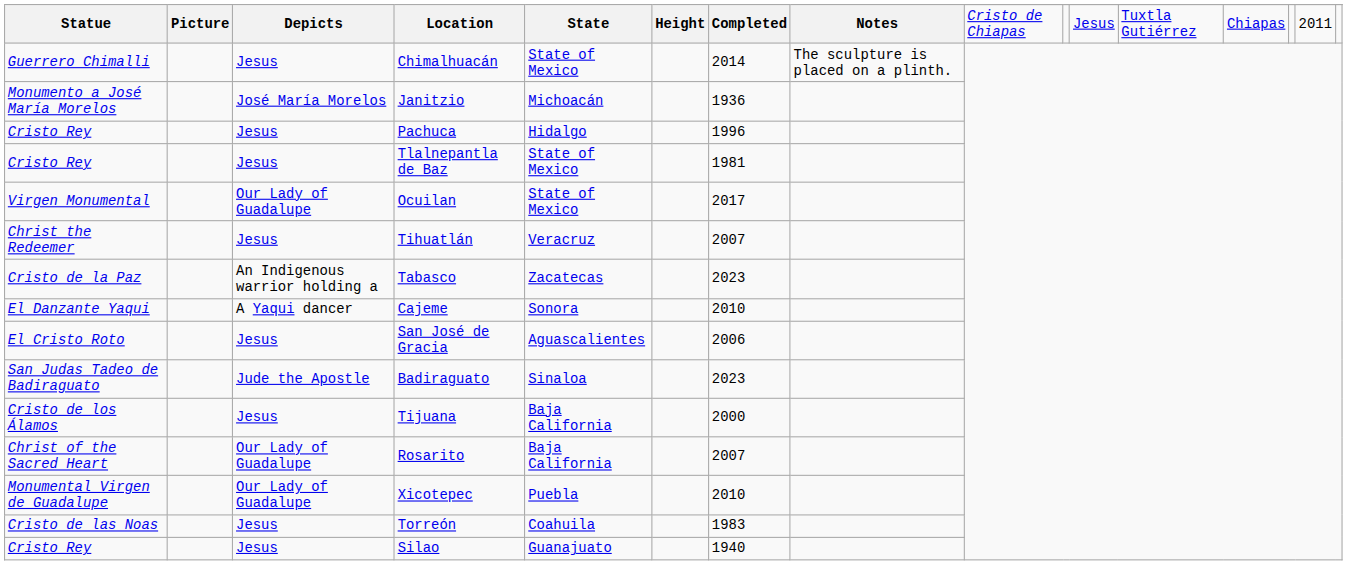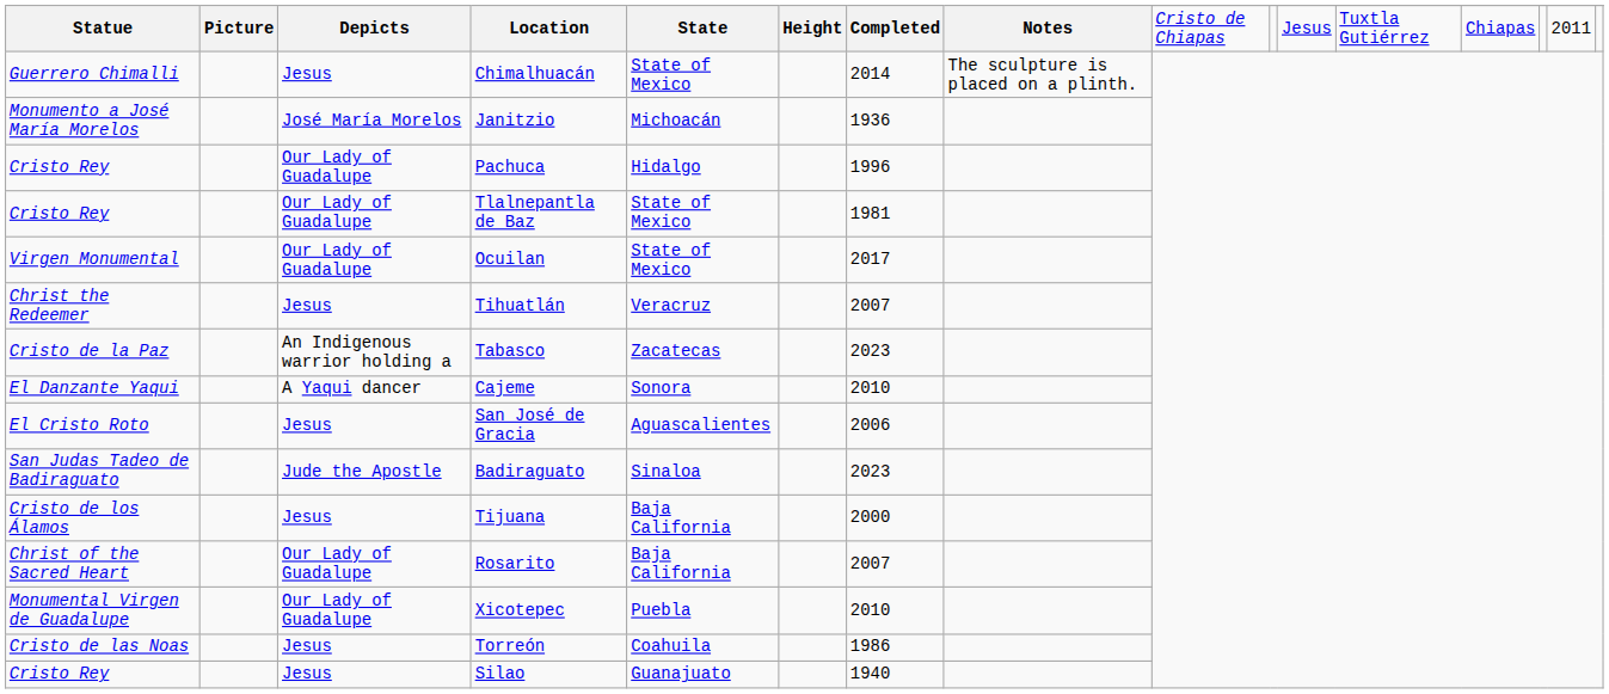Pachuca | Depicts: Jesus -> Our Lady of Guadalupe
Tlalnepantla de Baz | Depicts: Jesus -> Our Lady of Guadalupe
Torreón | Completed: 1983 -> 1986
